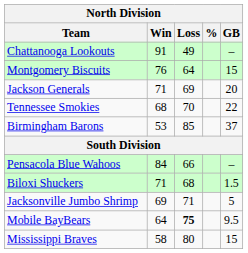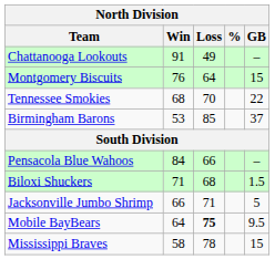- row: Jackson Generals | 71 | 69 | 20
Jacksonville Jumbo Shrimp | Win: 69 -> 66
Mississippi Braves | Loss: 80 -> 78
